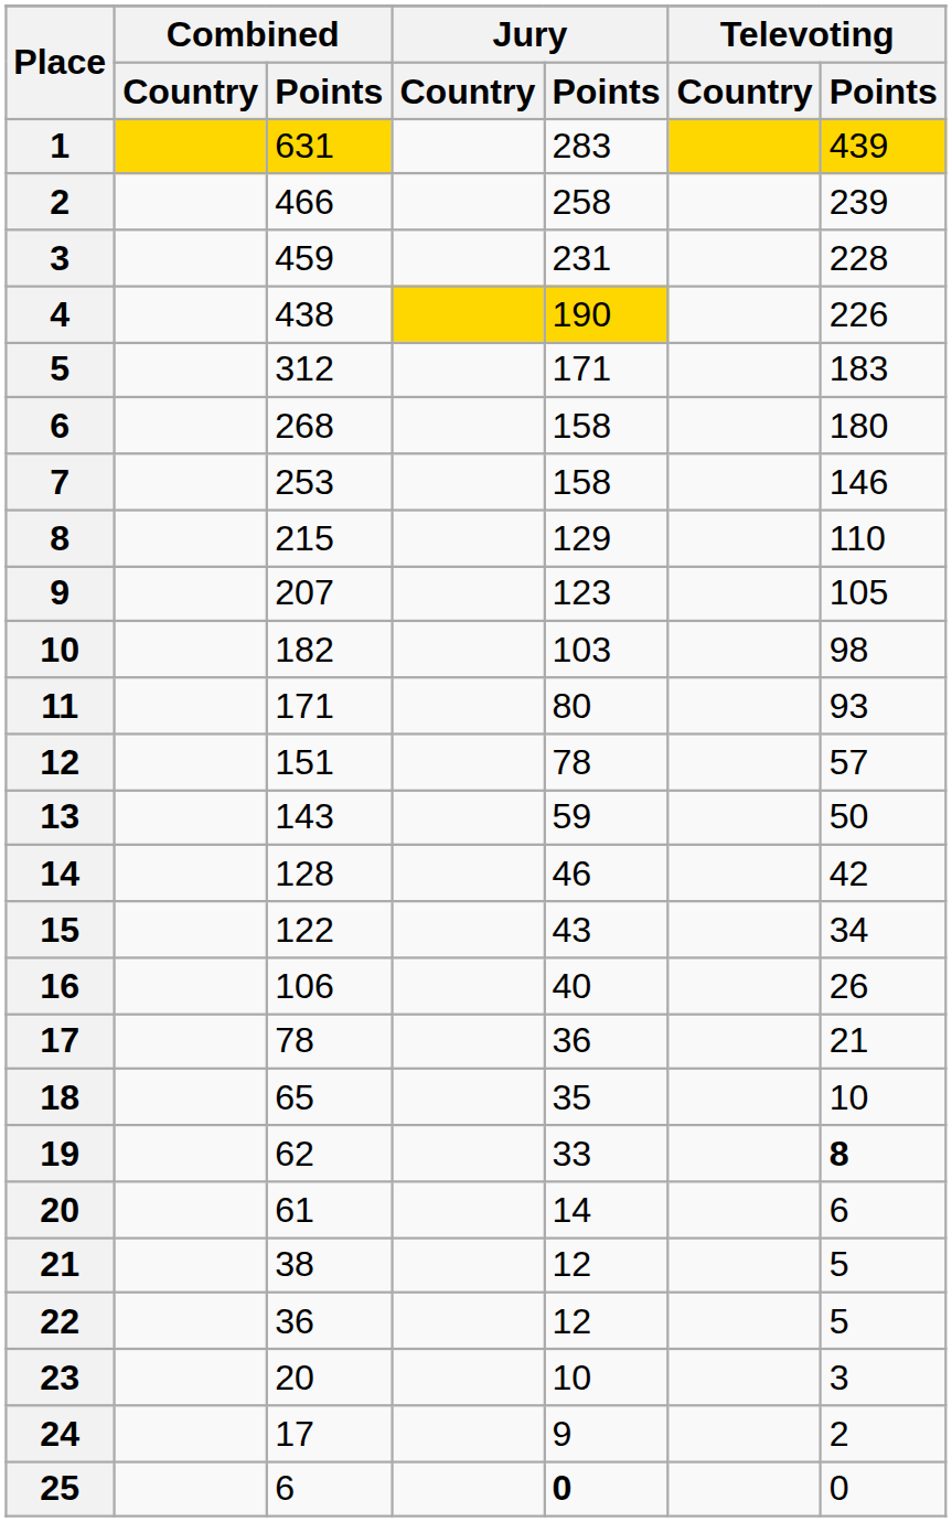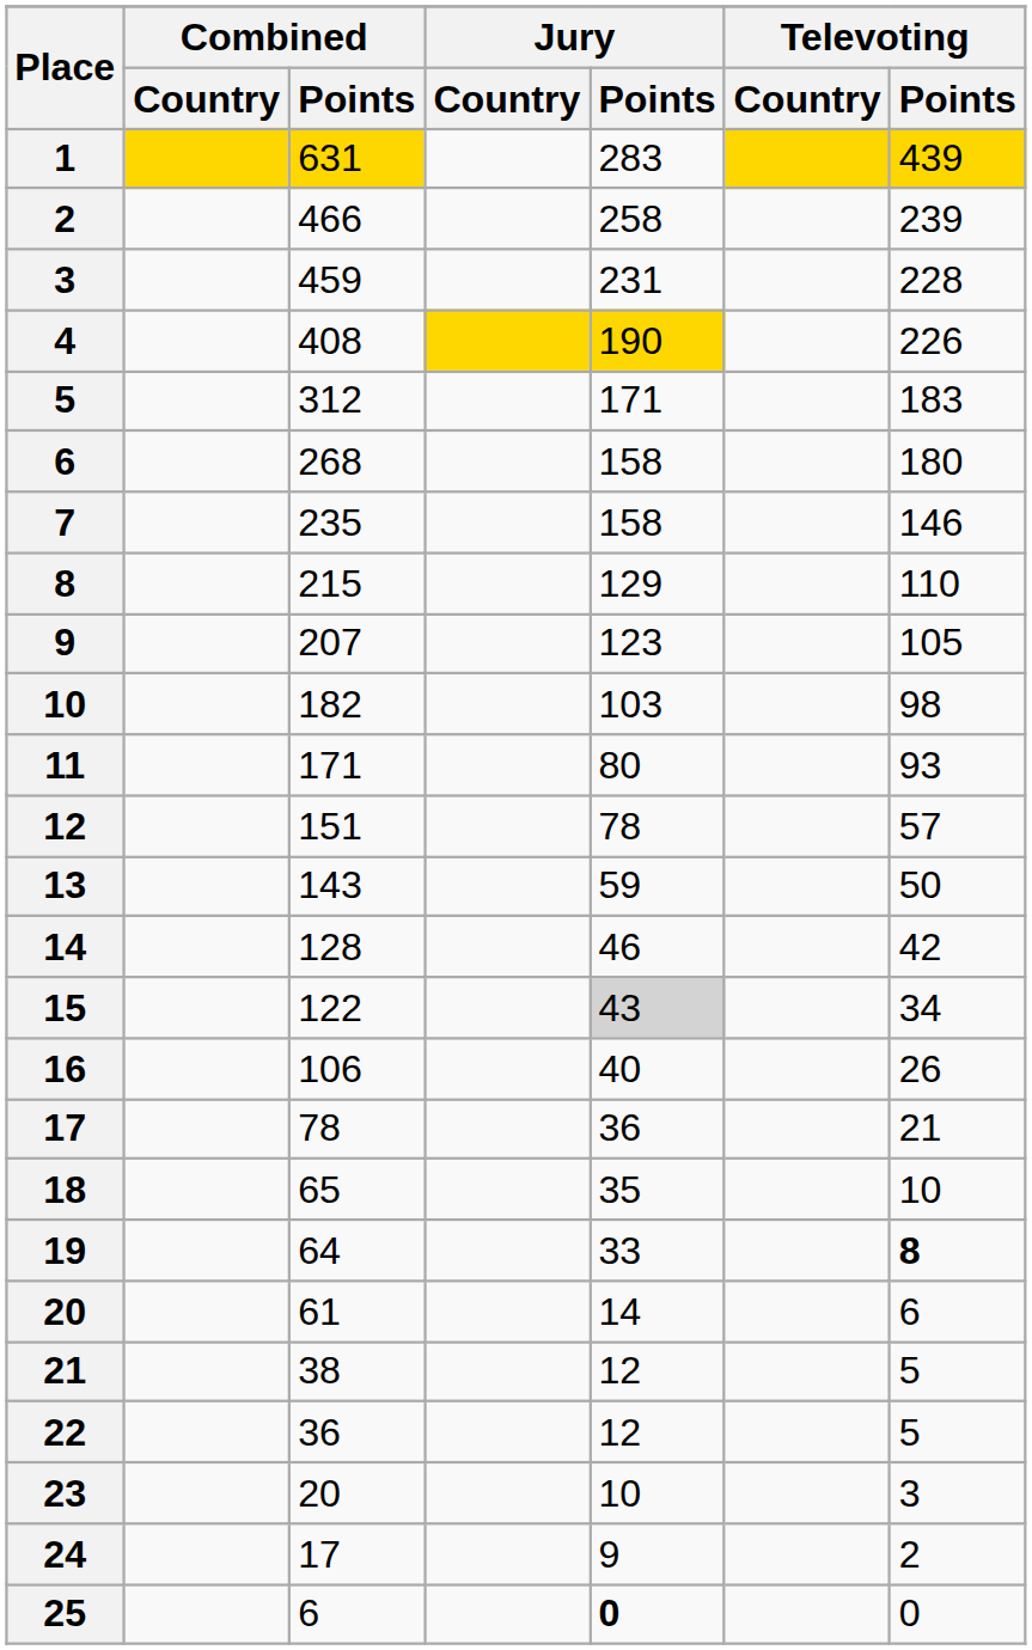4 | Combined / Points: 438 -> 408
7 | Combined / Points: 253 -> 235
15 | Jury / Points: no background -> lightgrey background
19 | Combined / Points: 62 -> 64
